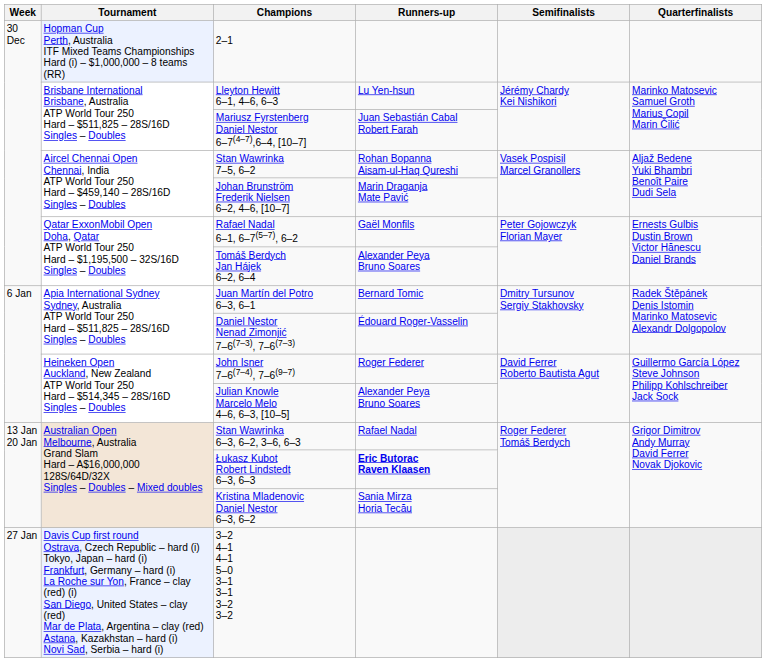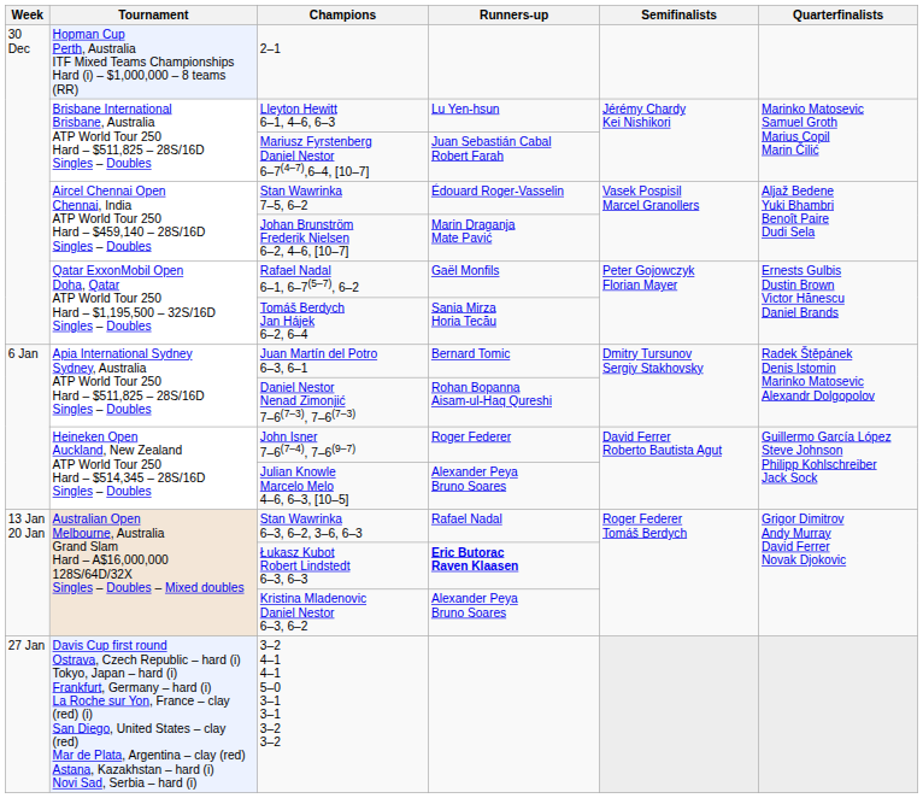Stan Wawrinka 7–5, 6–2 | Runners-up: Rohan Bopanna Aisam-ul-Haq Qureshi -> Édouard Roger-Vasselin
Tomáš Berdych Jan Hájek 6–2, 6–4 | Runners-up: Alexander Peya Bruno Soares -> Sania Mirza Horia Tecău
Daniel Nestor Nenad Zimonjić 7–6(7–3), 7–6(7–3) | Runners-up: Édouard Roger-Vasselin -> Rohan Bopanna Aisam-ul-Haq Qureshi
Kristina Mladenovic Daniel Nestor 6–3, 6–2 | Runners-up: Sania Mirza Horia Tecău -> Alexander Peya Bruno Soares
